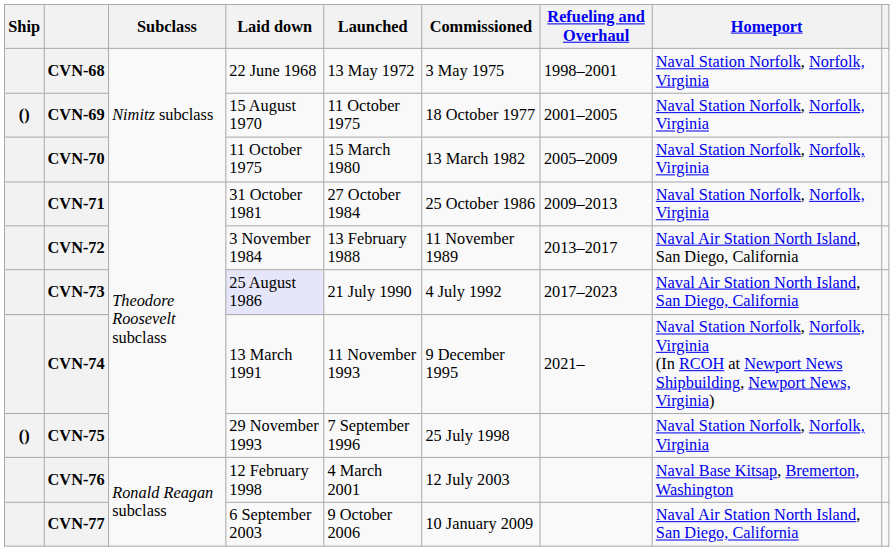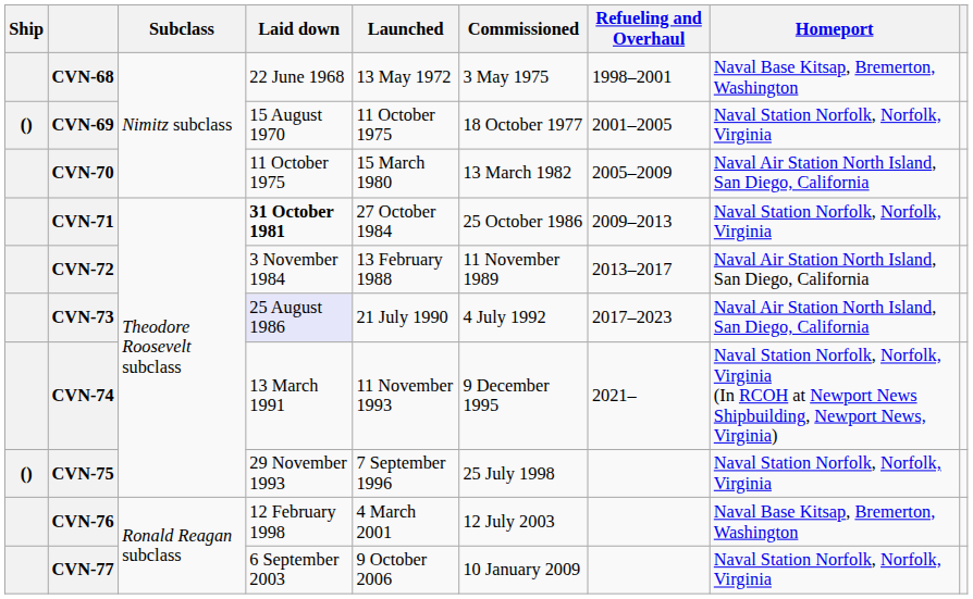CVN-68 | Homeport: Naval Station Norfolk, Norfolk, Virginia -> Naval Base Kitsap, Bremerton, Washington
CVN-70 | Homeport: Naval Station Norfolk, Norfolk, Virginia -> Naval Air Station North Island, San Diego, California
CVN-71 | Laid down: normal -> bold
CVN-77 | Homeport: Naval Air Station North Island, San Diego, California -> Naval Station Norfolk, Norfolk, Virginia
